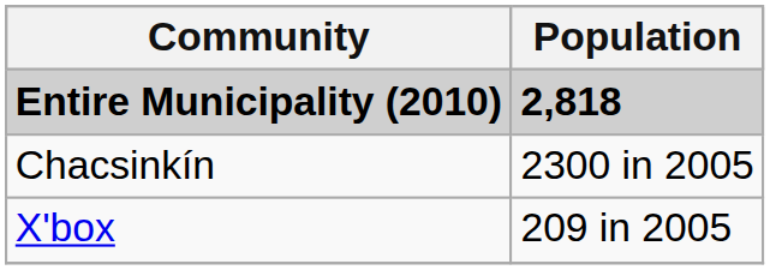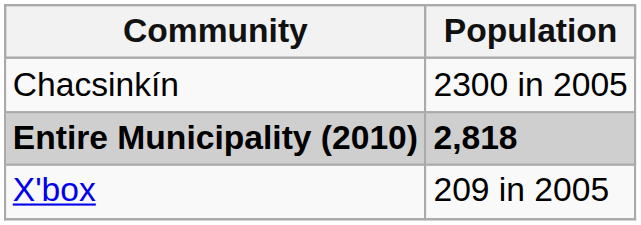rows swapped: Entire Municipality (2010) <-> Chacsinkín
